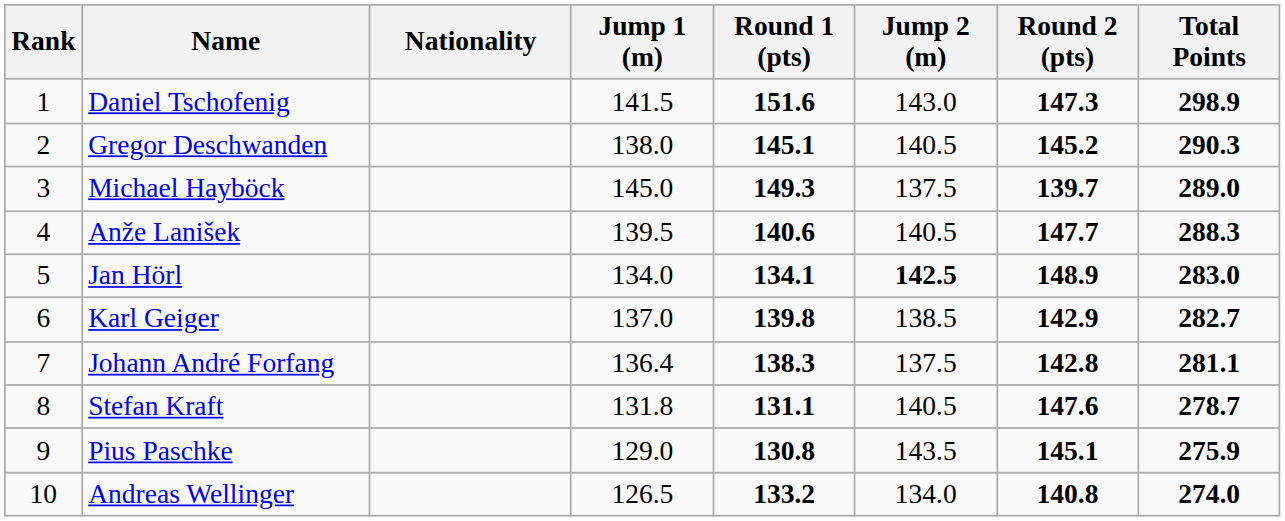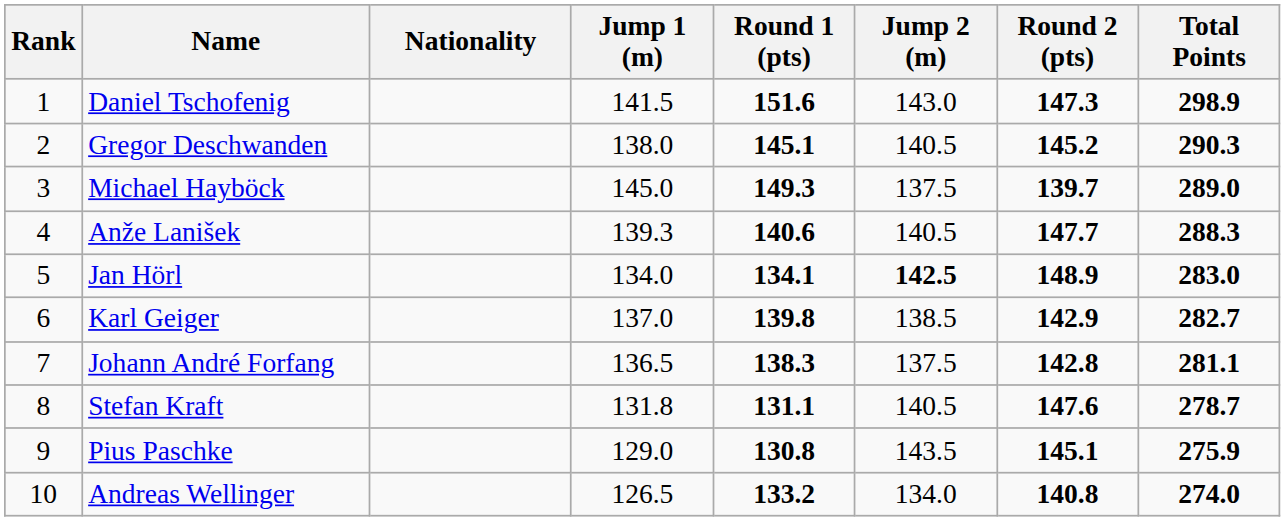Anže Lanišek | Jump 1 (m): 139.5 -> 139.3
Johann André Forfang | Jump 1 (m): 136.4 -> 136.5
